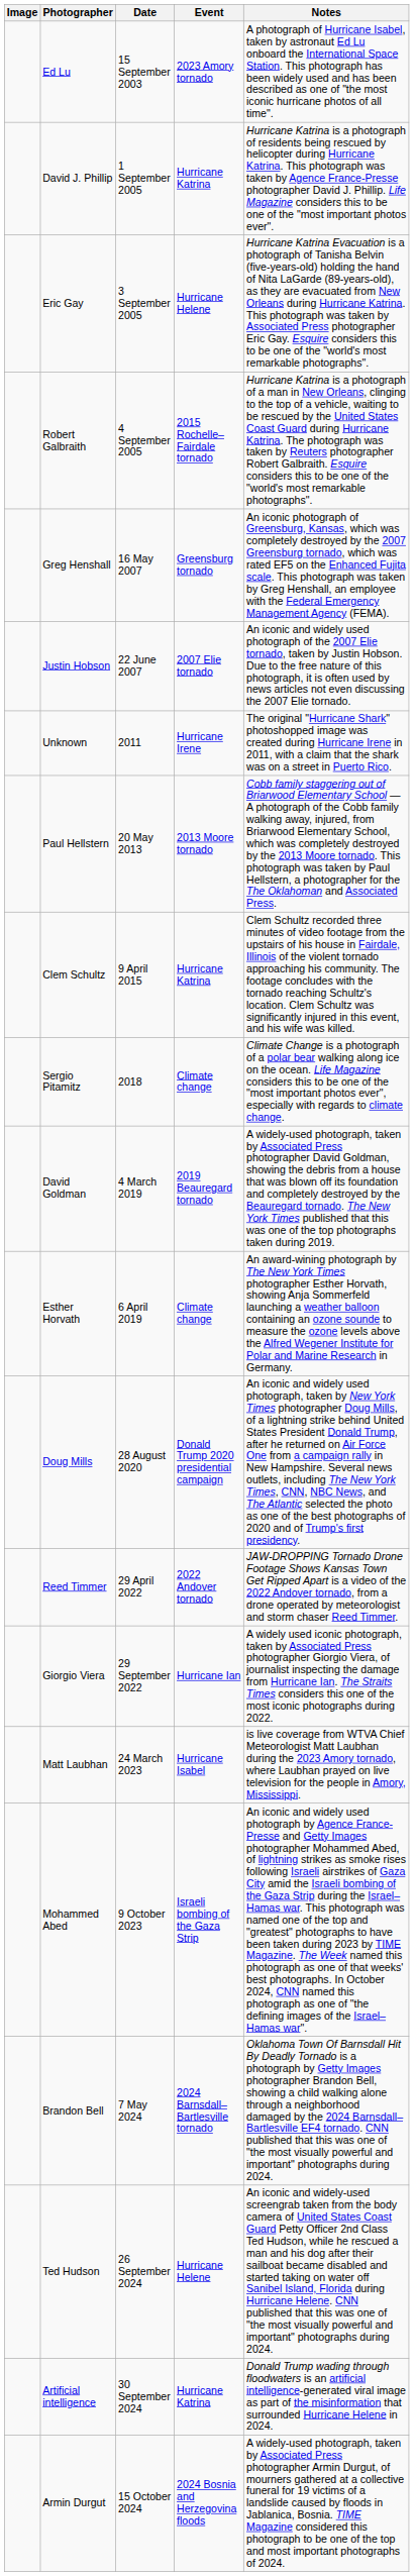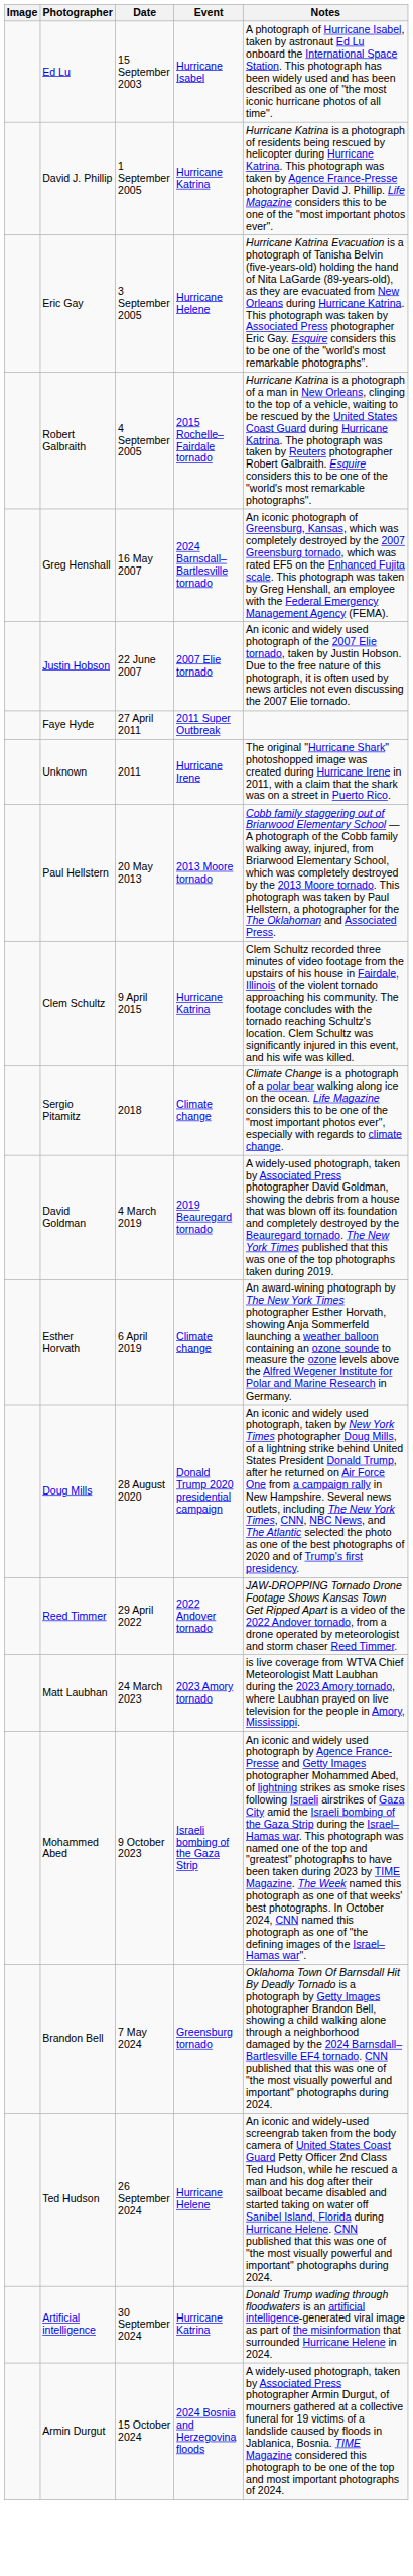Ed Lu | Event: 2023 Amory tornado -> Hurricane Isabel
Greg Henshall | Event: Greensburg tornado -> 2024 Barnsdall–Bartlesville tornado
+ row: Faye Hyde | 27 April 2011 | 2011 Super Outbreak
- row: Giorgio Viera | 29 September 2022 | Hurricane Ian | A widely used iconic photograph, taken by Associated Press photographer Giorgio Viera, of journalist inspecting the damage from Hurricane Ian. The Straits Times considers this one of the most iconic photographs during 2022.
Matt Laubhan | Event: Hurricane Isabel -> 2023 Amory tornado
Brandon Bell | Event: 2024 Barnsdall–Bartlesville tornado -> Greensburg tornado
